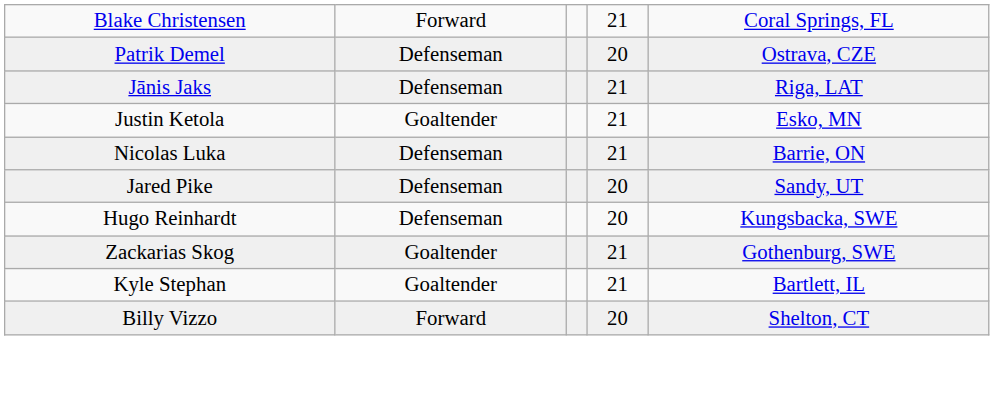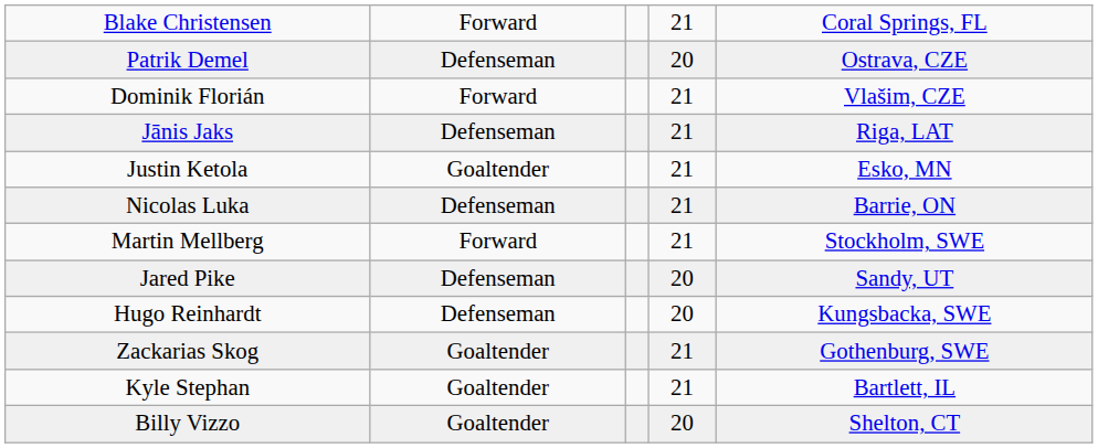+ row: Dominik Florián | Forward | 21 | Vlašim, CZE
+ row: Martin Mellberg | Forward | 21 | Stockholm, SWE
Billy Vizzo | column 2: Forward -> Goaltender
